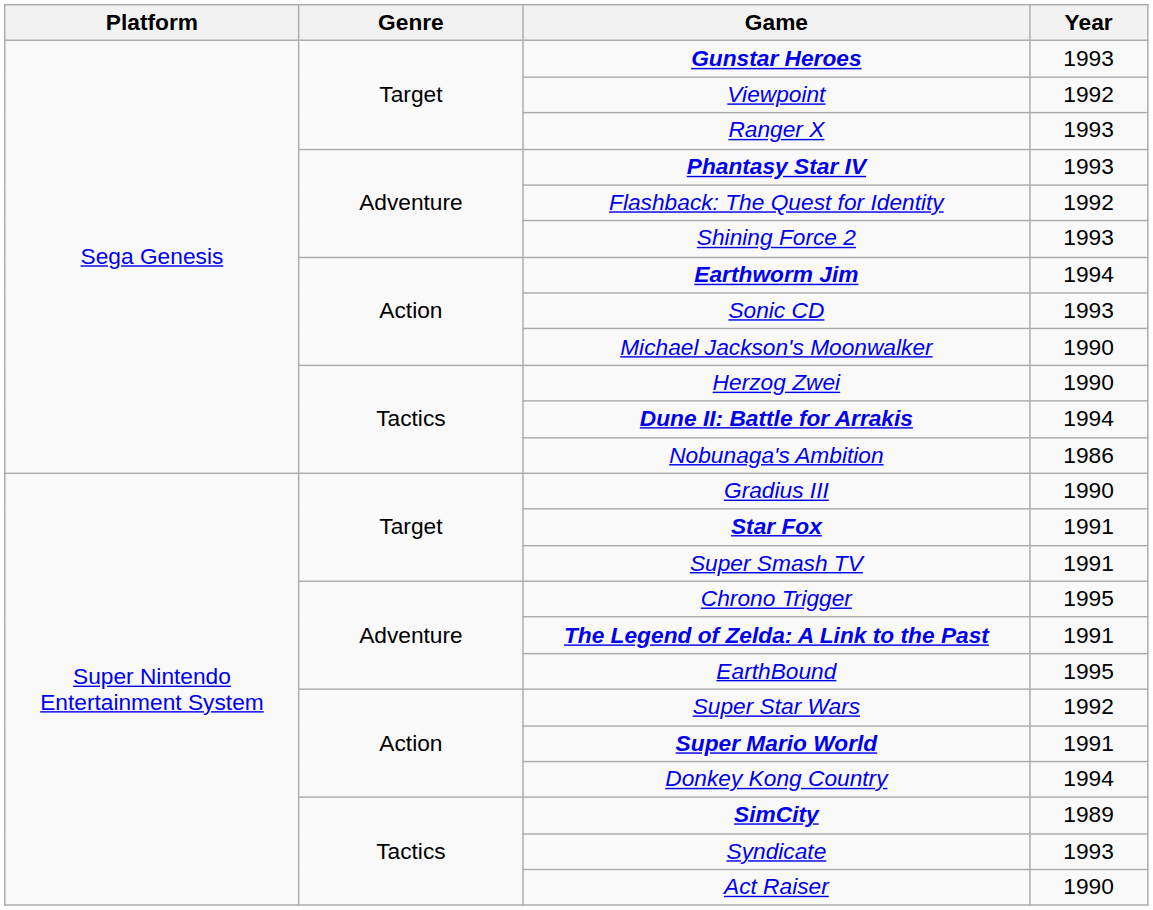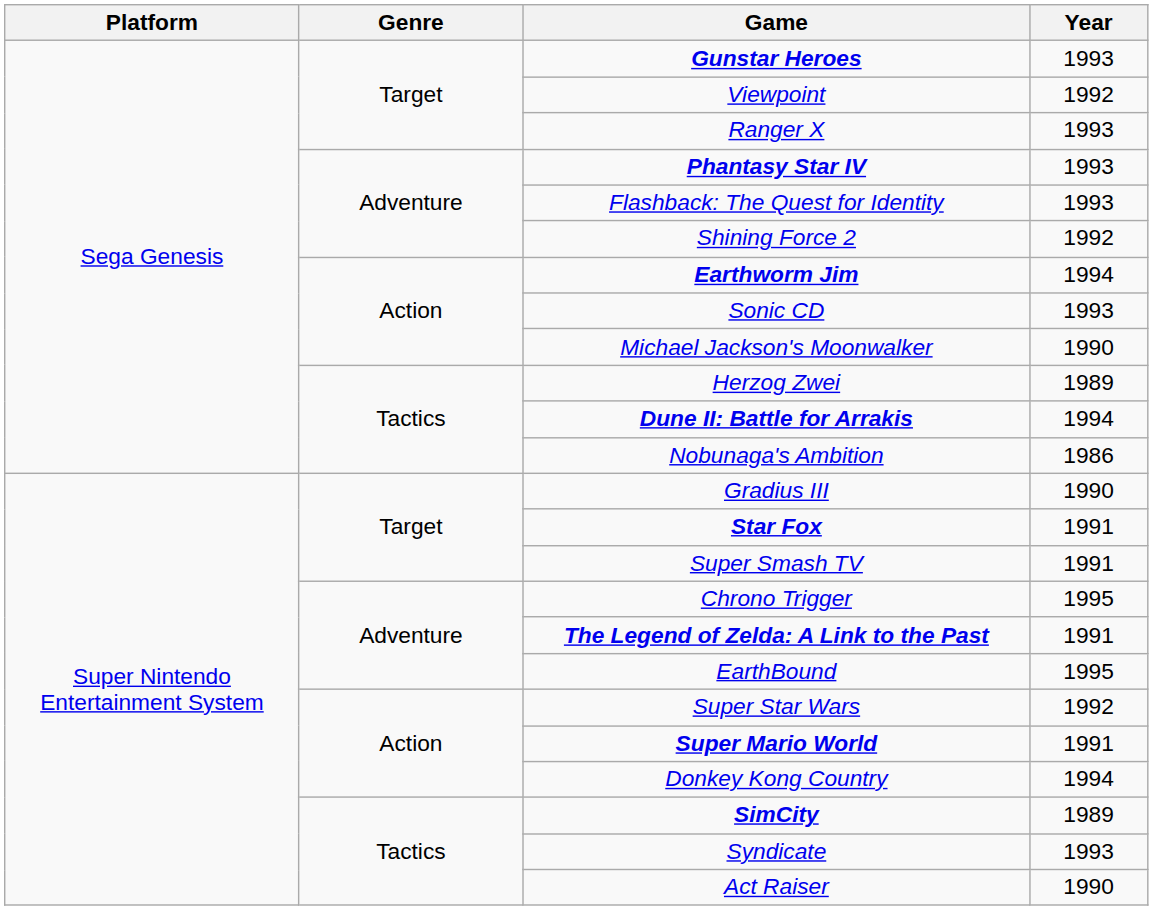Flashback: The Quest for Identity | Year: 1992 -> 1993
Shining Force 2 | Year: 1993 -> 1992
Herzog Zwei | Year: 1990 -> 1989
